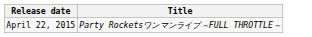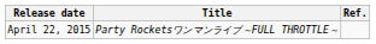+ column: Ref.
